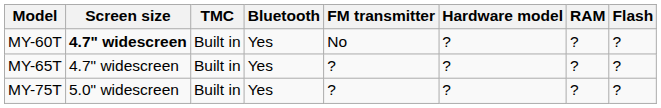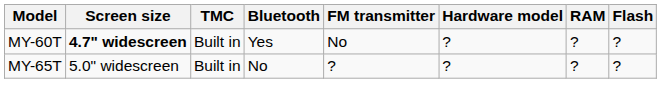MY-65T | Screen size: 4.7" widescreen -> 5.0" widescreen
MY-65T | Bluetooth: Yes -> No
- row: MY-75T | 5.0" widescreen | Built in | Yes | ? | ? | ? | ?
